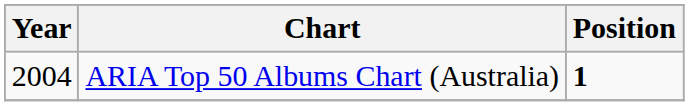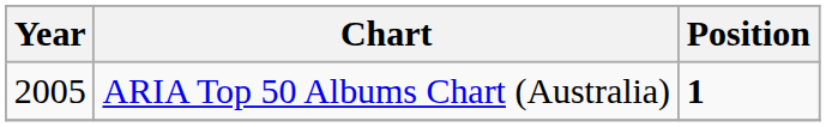ARIA Top 50 Albums Chart (Australia) | Year: 2004 -> 2005
